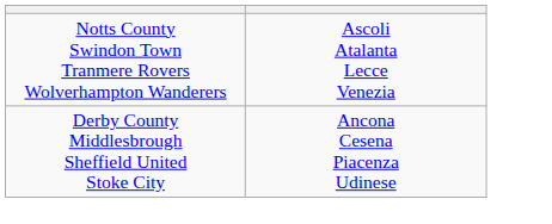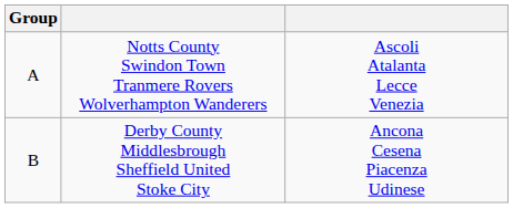+ column: Group | A | B
